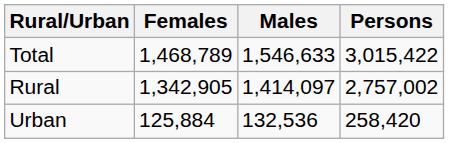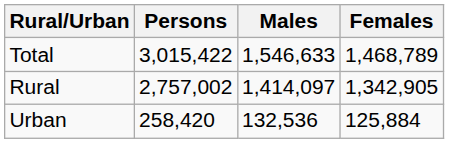columns swapped: Persons <-> Females
